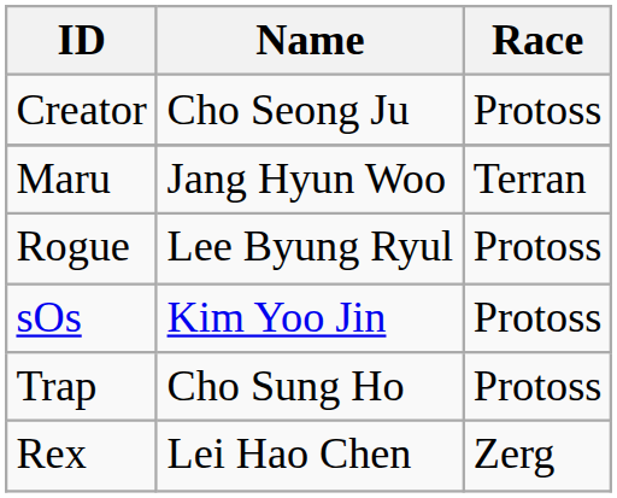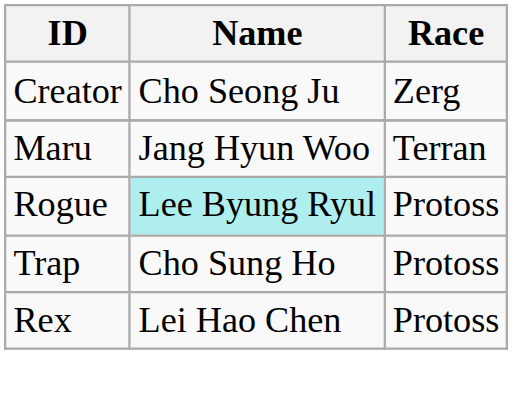Creator | Race: Protoss -> Zerg
Rogue | Name: no background -> paleturquoise background
- row: sOs | Kim Yoo Jin | Protoss
Rex | Race: Zerg -> Protoss
